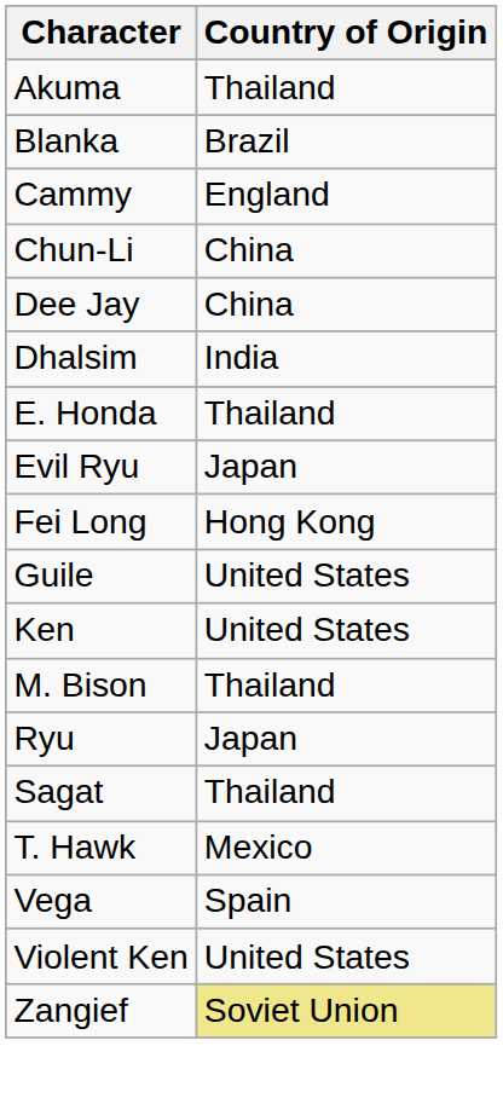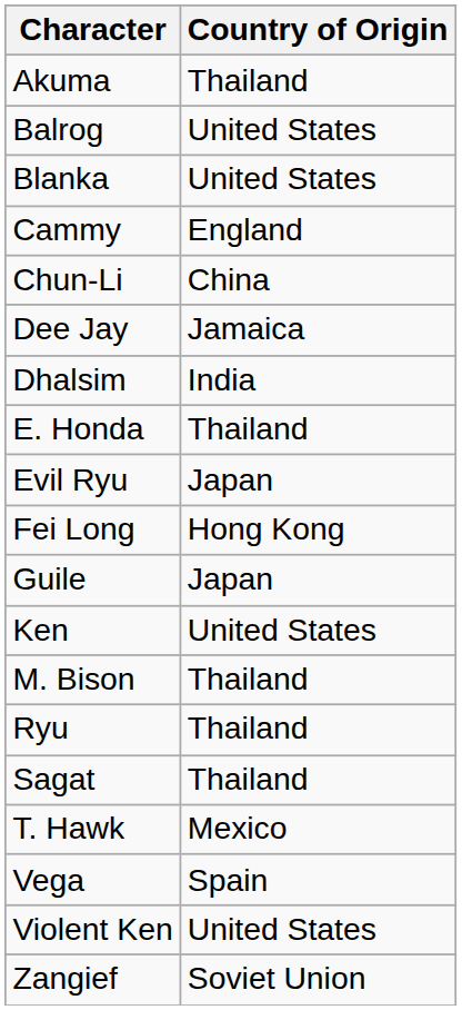+ row: Balrog | United States
Blanka | Country of Origin: Brazil -> United States
Dee Jay | Country of Origin: China -> Jamaica
Guile | Country of Origin: United States -> Japan
Ryu | Country of Origin: Japan -> Thailand
Zangief | Country of Origin: khaki background -> no background
